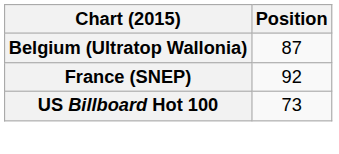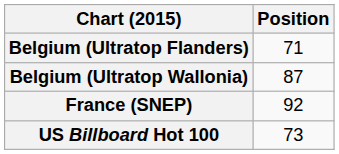+ row: Belgium (Ultratop Flanders) | 71
